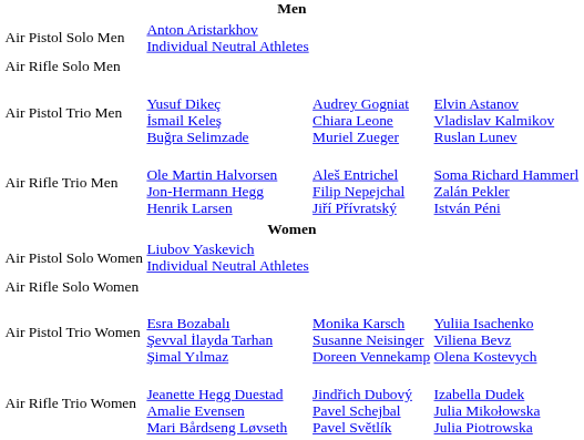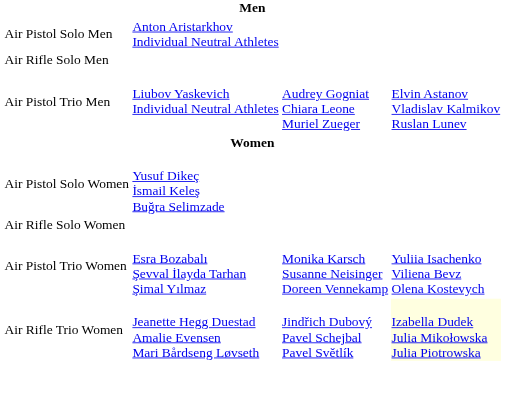Air Pistol Trio Men | column 2: Yusuf Dikeç İsmail Keleş Buğra Selimzade -> Liubov Yaskevich Individual Neutral Athletes
- row: Air Rifle Trio Men | Ole Martin Halvorsen Jon-Hermann Hegg Henrik Larsen | Aleš Entrichel Filip Nepejchal Jiří Přívratský | Soma Richard Hammerl Zalán Pekler István Péni
Air Pistol Solo Women | column 2: Liubov Yaskevich Individual Neutral Athletes -> Yusuf Dikeç İsmail Keleş Buğra Selimzade
Air Rifle Trio Women | column 4: no background -> lightyellow background
